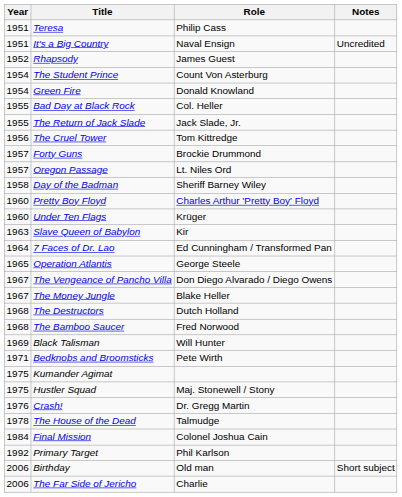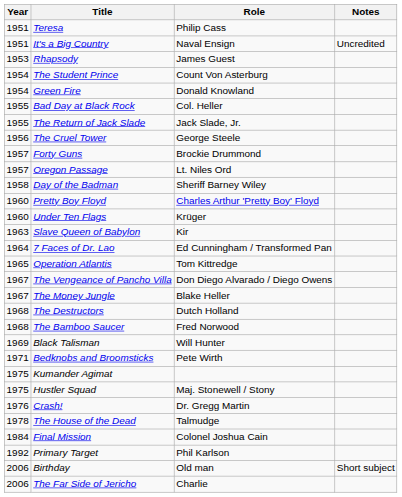Rhapsody | Year: 1952 -> 1953
The Cruel Tower | Role: Tom Kittredge -> George Steele
Operation Atlantis | Role: George Steele -> Tom Kittredge
